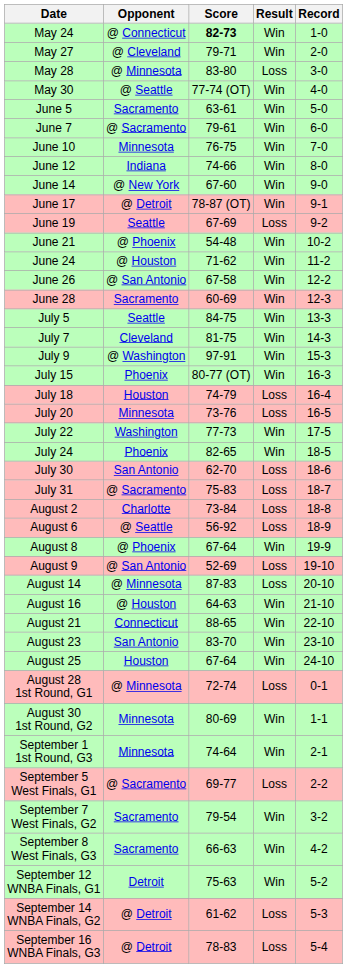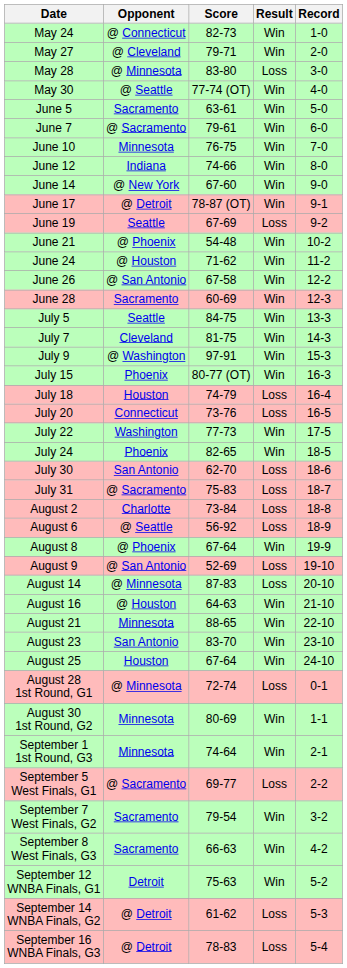May 24 | Score: bold -> normal
July 20 | Opponent: Minnesota -> Connecticut
August 21 | Opponent: Connecticut -> Minnesota
